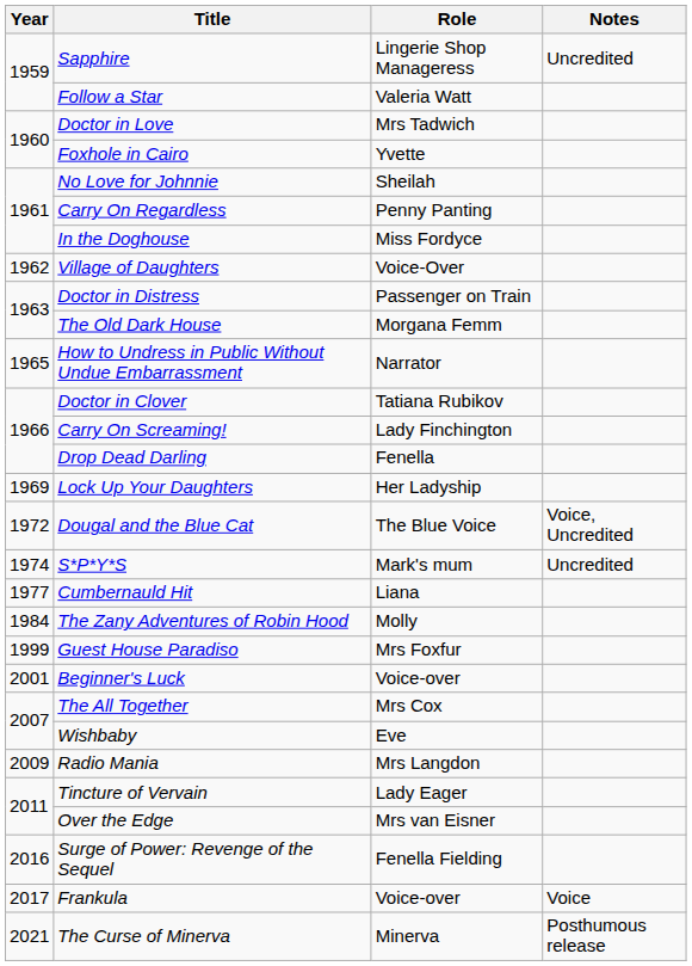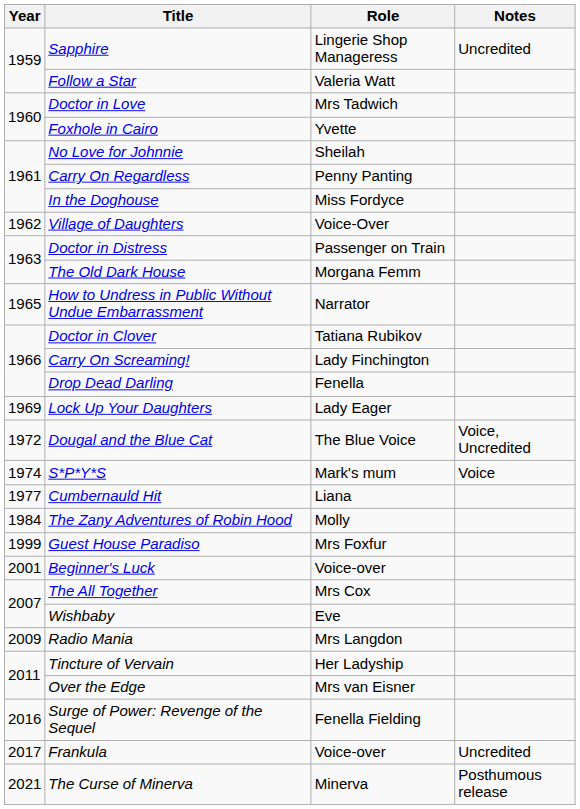Lock Up Your Daughters | Role: Her Ladyship -> Lady Eager
S*P*Y*S | Notes: Uncredited -> Voice
Tincture of Vervain | Role: Lady Eager -> Her Ladyship
Frankula | Notes: Voice -> Uncredited
